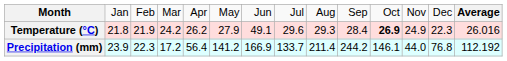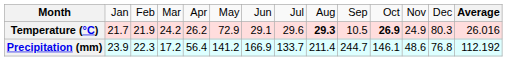Temperature (°C) | column 2: 21.8 -> 21.7
Temperature (°C) | column 6: 27.9 -> 72.9
Temperature (°C) | column 7: 49.1 -> 29.1
Temperature (°C) | column 9: normal -> bold
Temperature (°C) | column 10: 28.4 -> 10.5
Temperature (°C) | column 13: 22.3 -> 80.3
Precipitation (mm) | column 10: 244.2 -> 244.7
Precipitation (mm) | column 12: 44.0 -> 48.6
